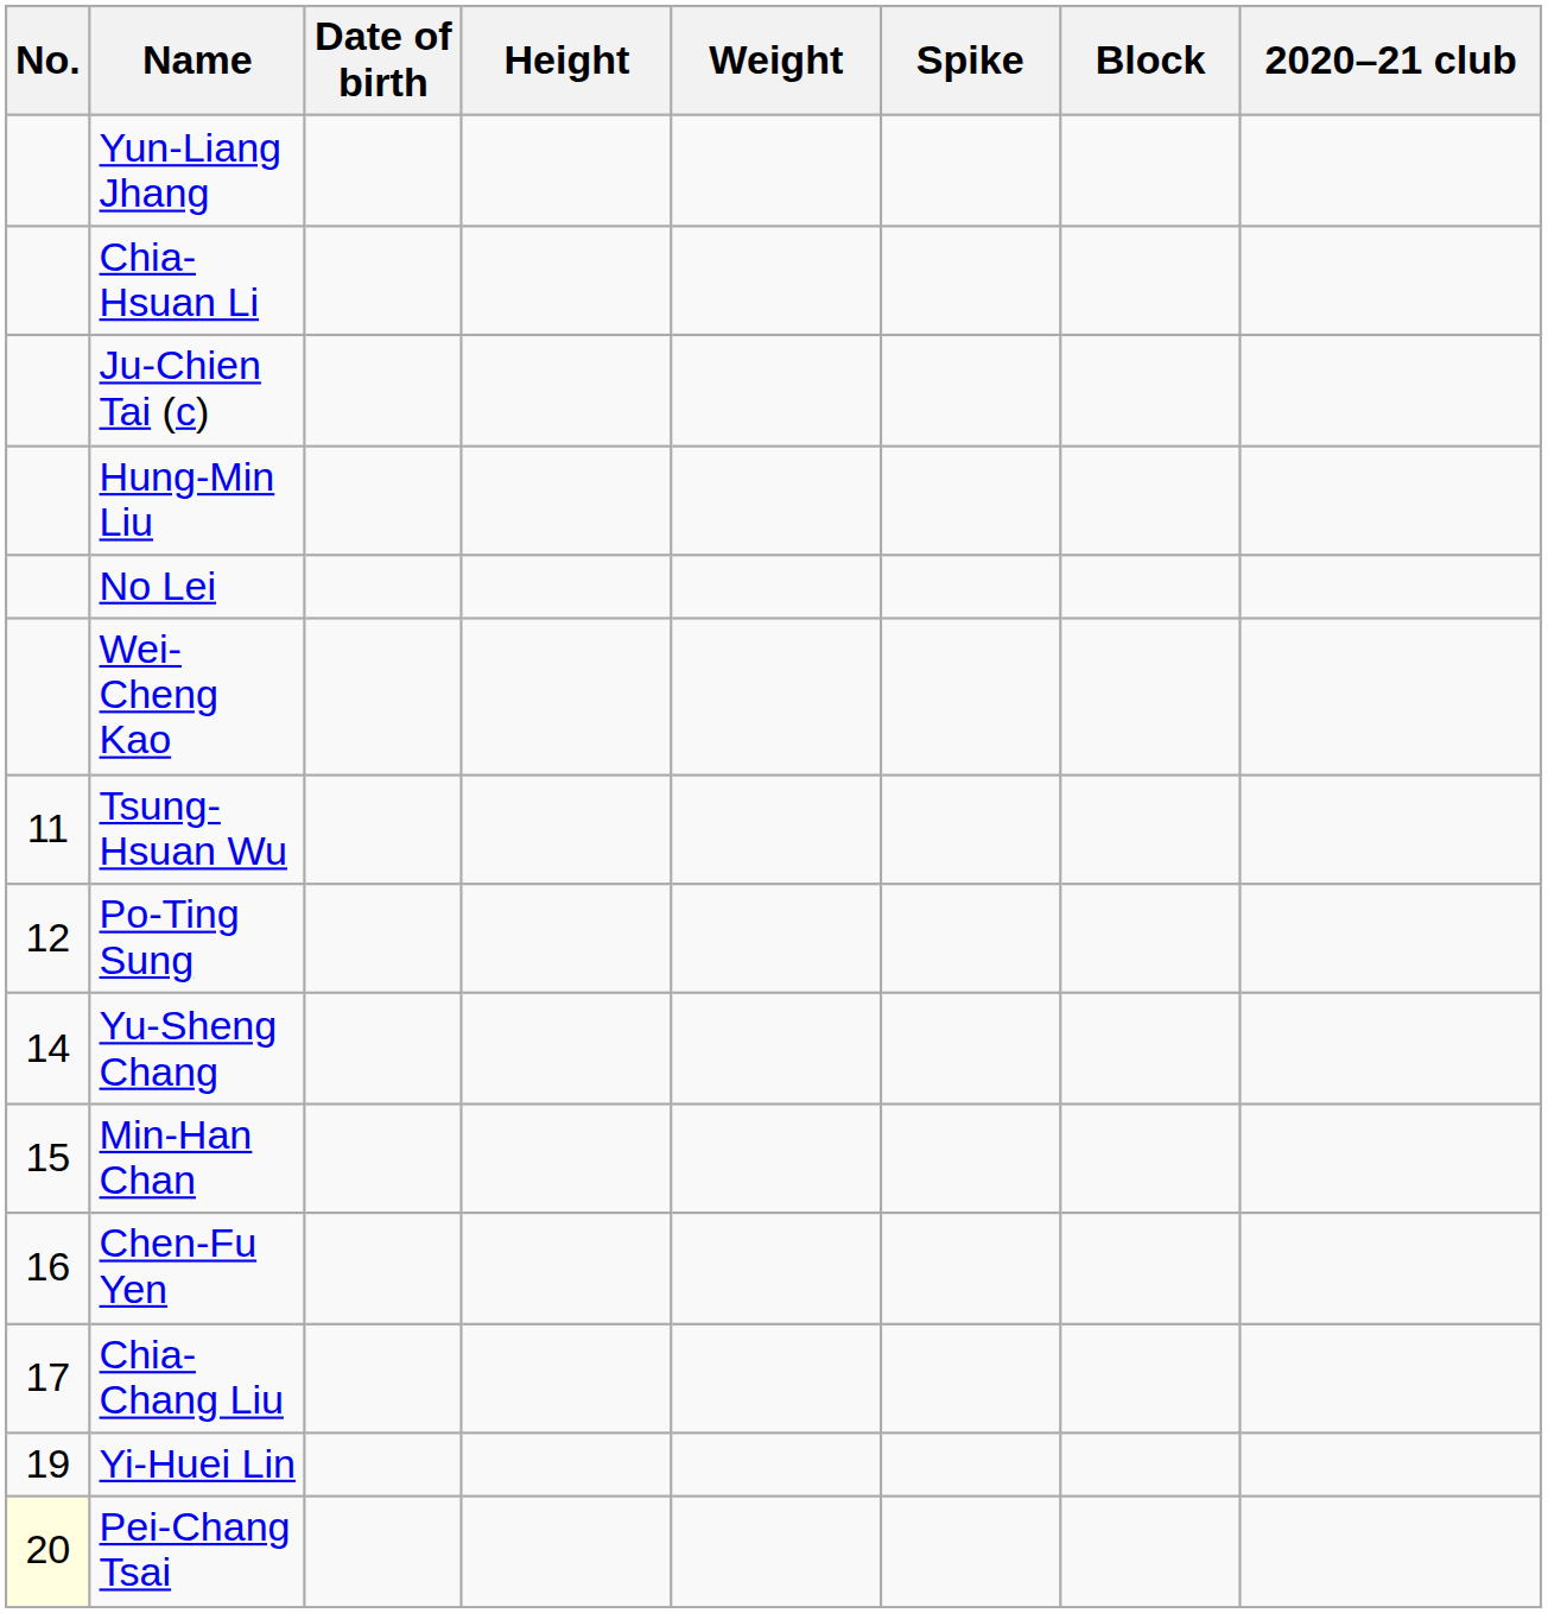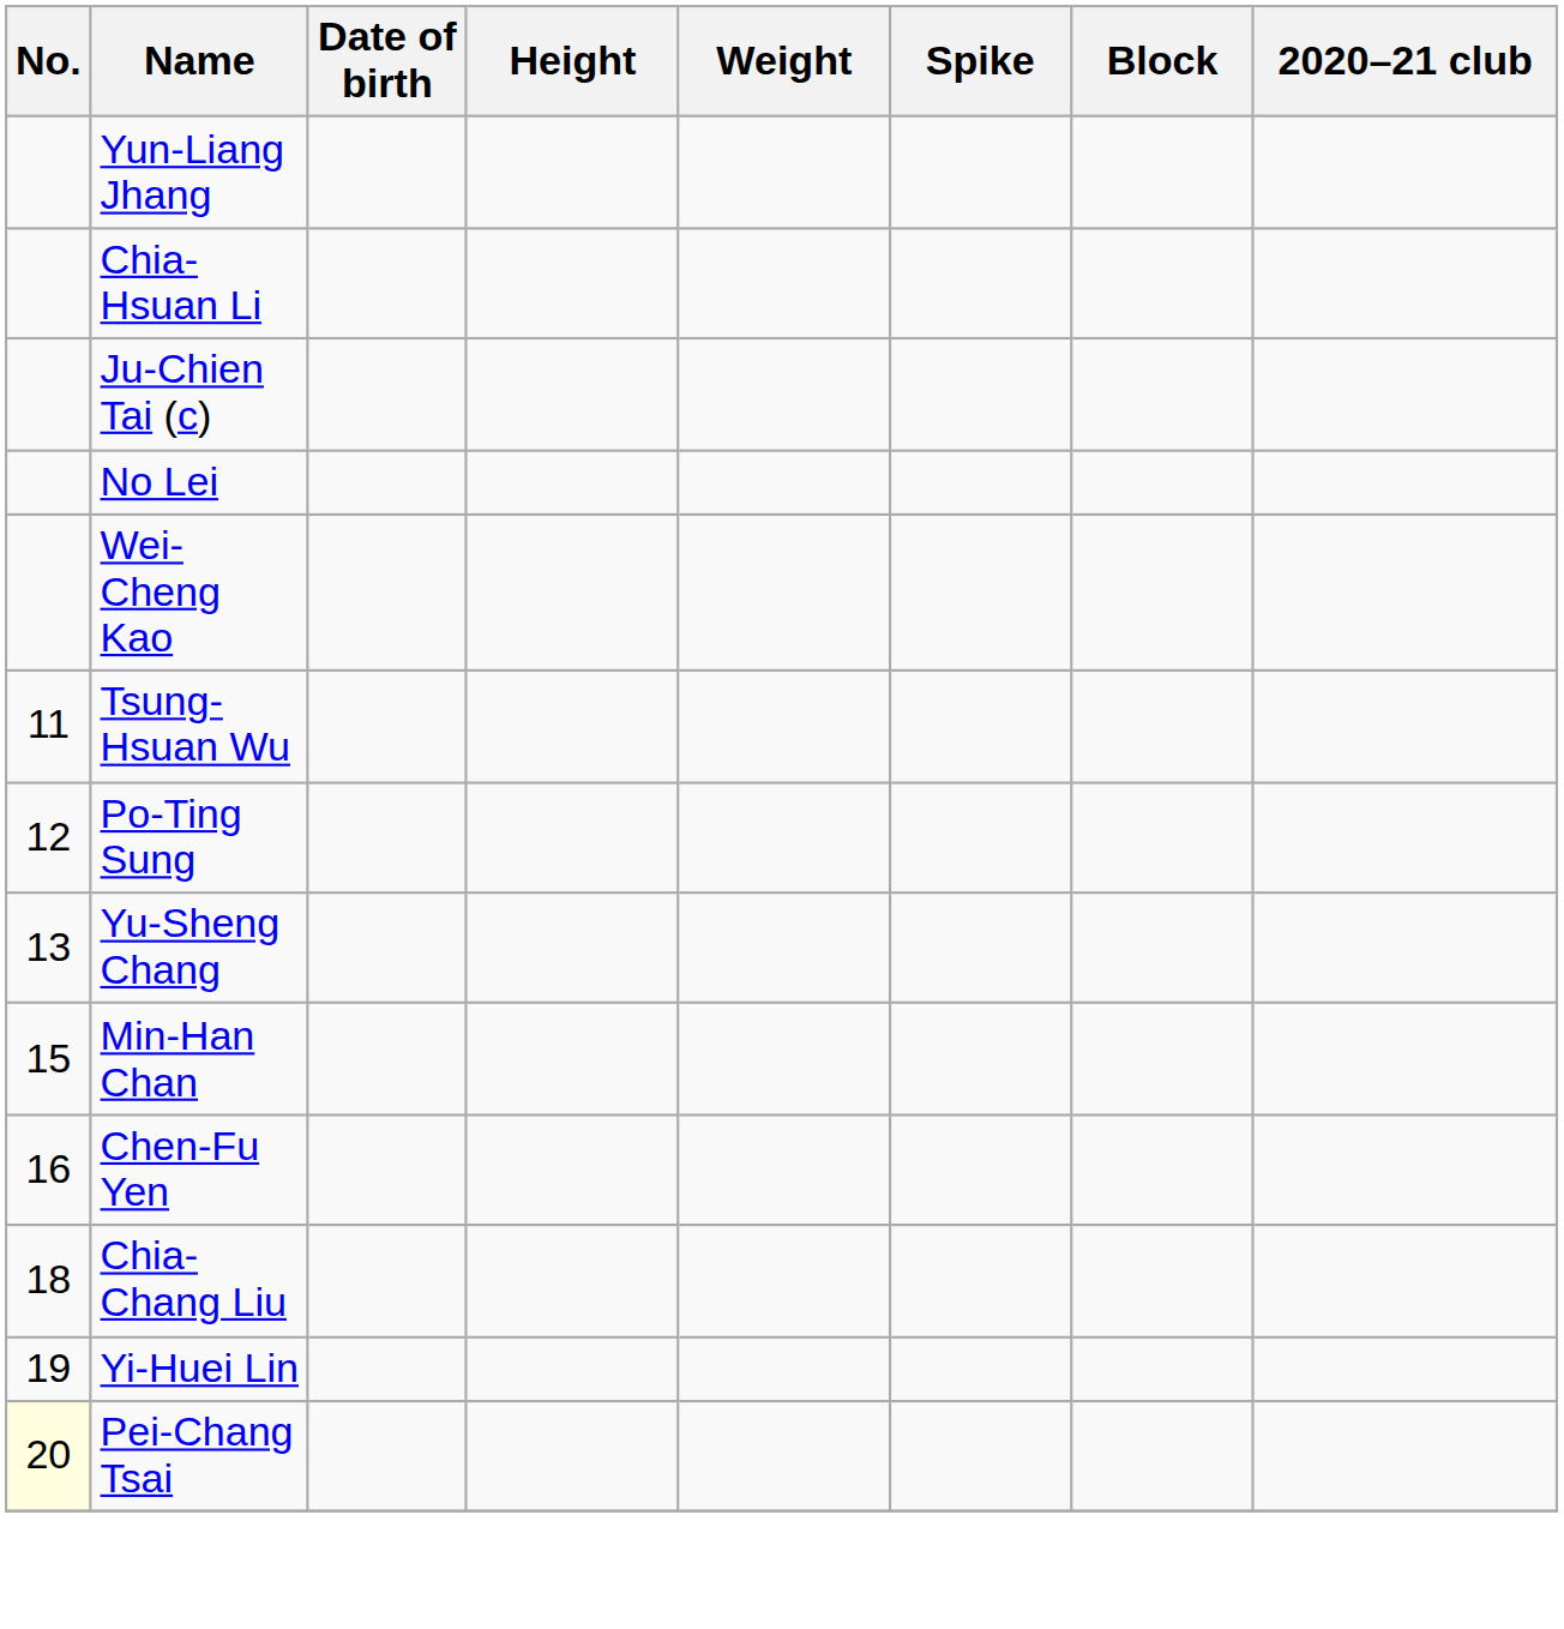- row: Hung-Min Liu
Yu-Sheng Chang | No.: 14 -> 13
Chia-Chang Liu | No.: 17 -> 18
